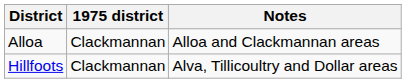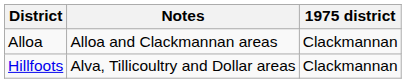columns swapped: Notes <-> 1975 district
